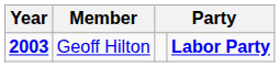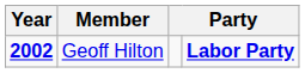Geoff Hilton | Year: 2003 -> 2002
